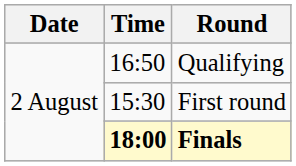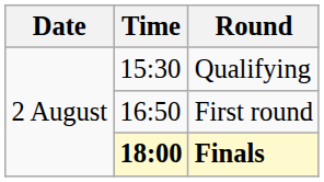Qualifying | Time: 16:50 -> 15:30
First round | Time: 15:30 -> 16:50
